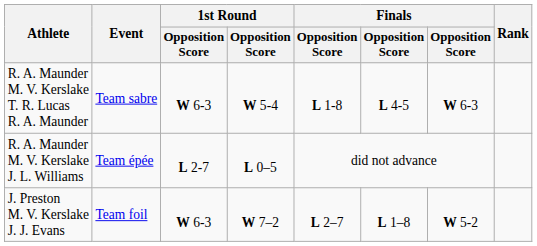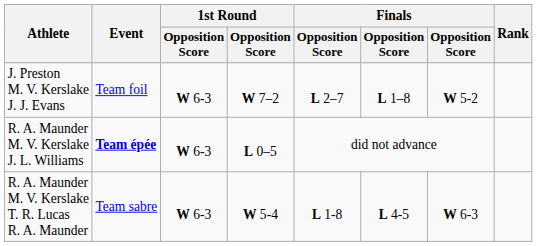rows swapped: J. Preston M. V. Kerslake J. J. Evans <-> R. A. Maunder M. V. Kerslake T. R. Lucas R. A. Maunder
R. A. Maunder M. V. Kerslake J. L. Williams | Event: normal -> bold
R. A. Maunder M. V. Kerslake J. L. Williams | column 3: L 2-7 -> W 6-3
